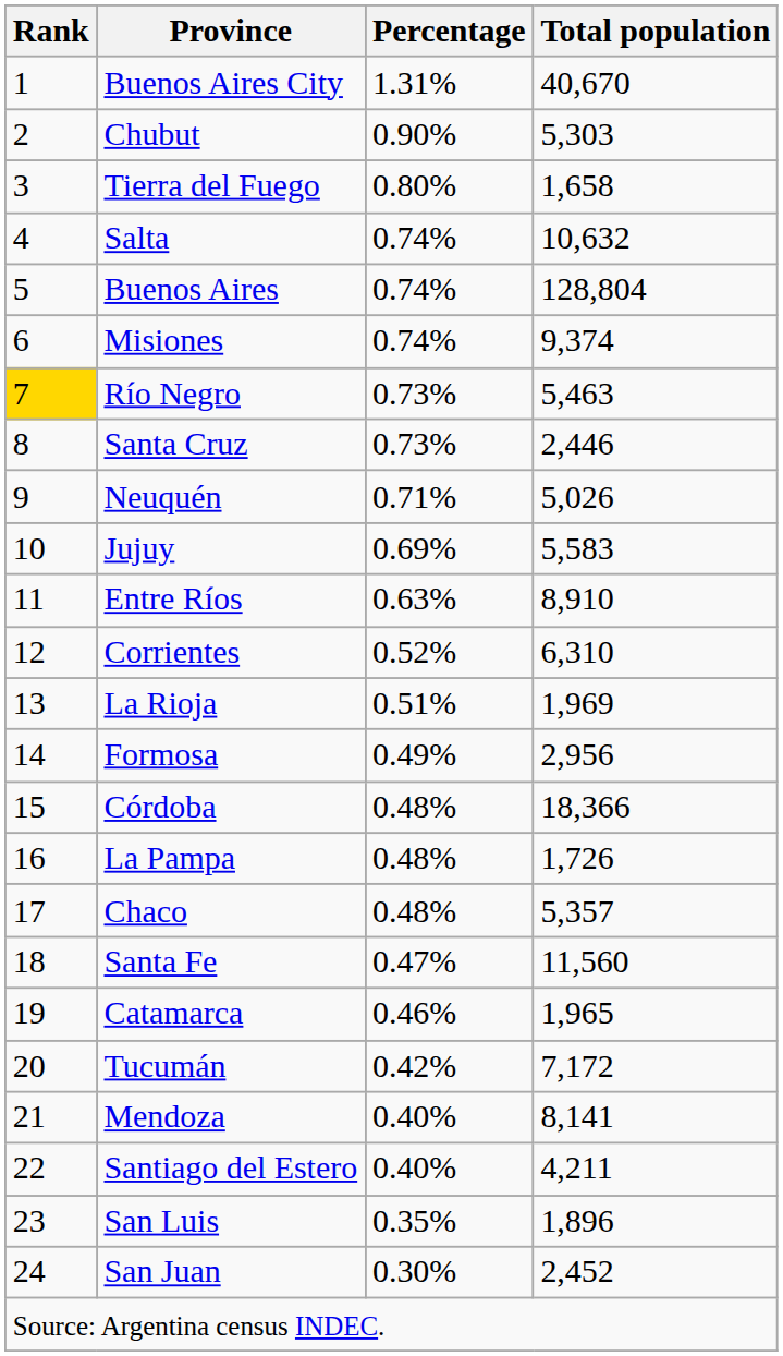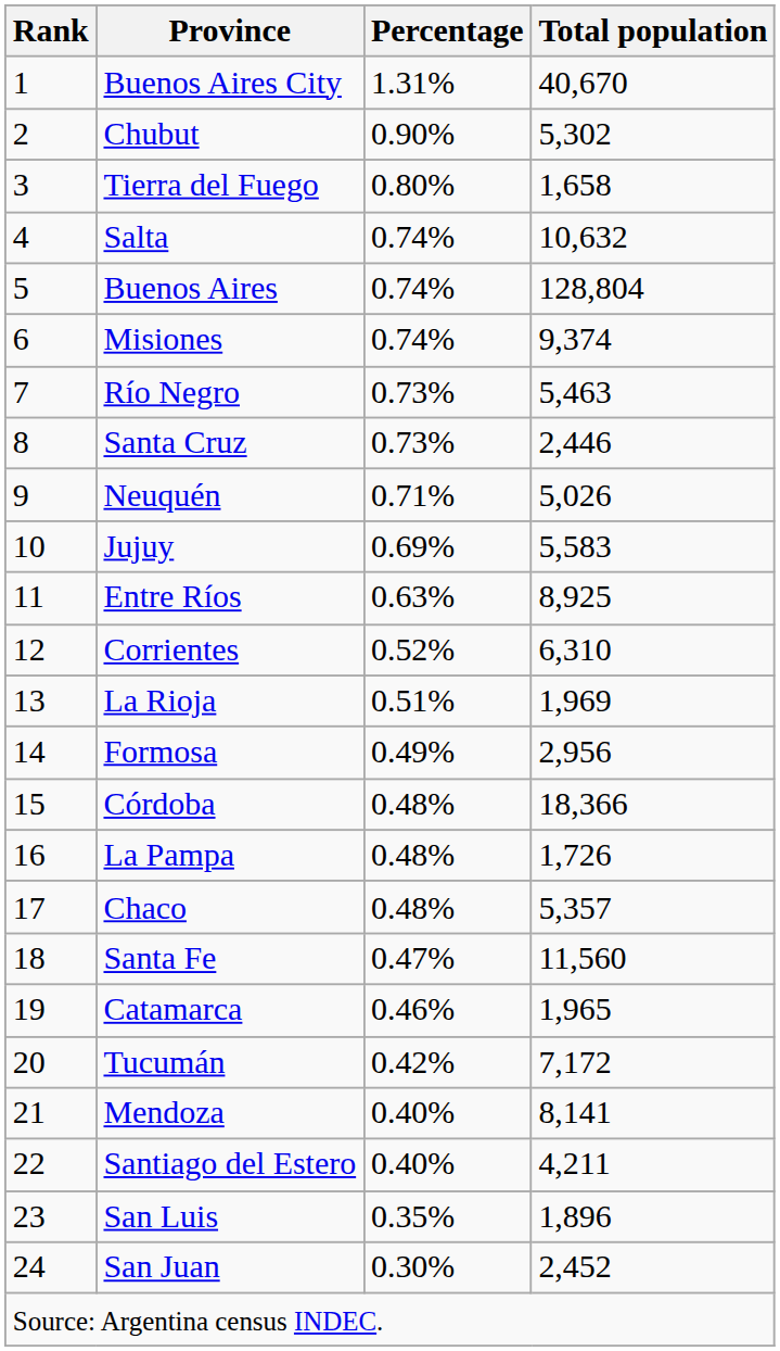Chubut | Total population: 5,303 -> 5,302
Río Negro | Rank: gold background -> no background
Entre Ríos | Total population: 8,910 -> 8,925
